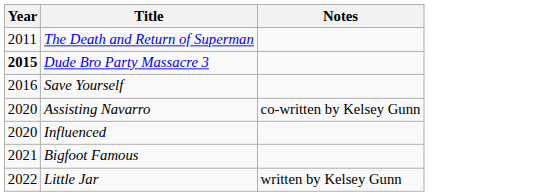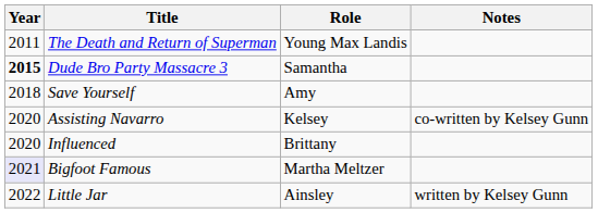+ column: Role | Young Max Landis | Samantha | Amy | Kelsey | Brittany | Martha Meltzer | Ainsley
Save Yourself | Year: 2016 -> 2018
Bigfoot Famous | Year: no background -> lavender background
